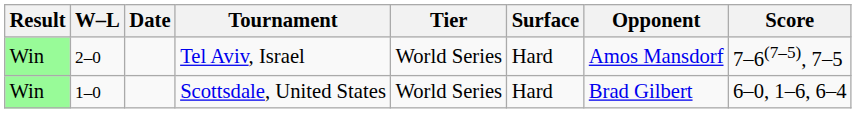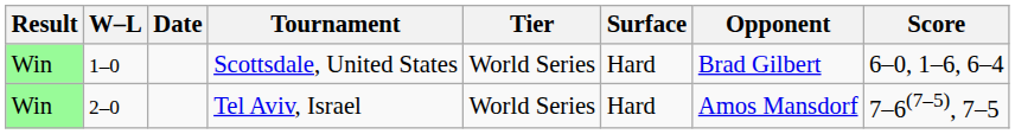rows swapped: Scottsdale, United States <-> Tel Aviv, Israel
